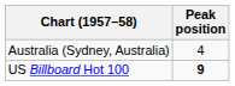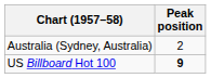Australia (Sydney, Australia) | Peak position: 4 -> 2
